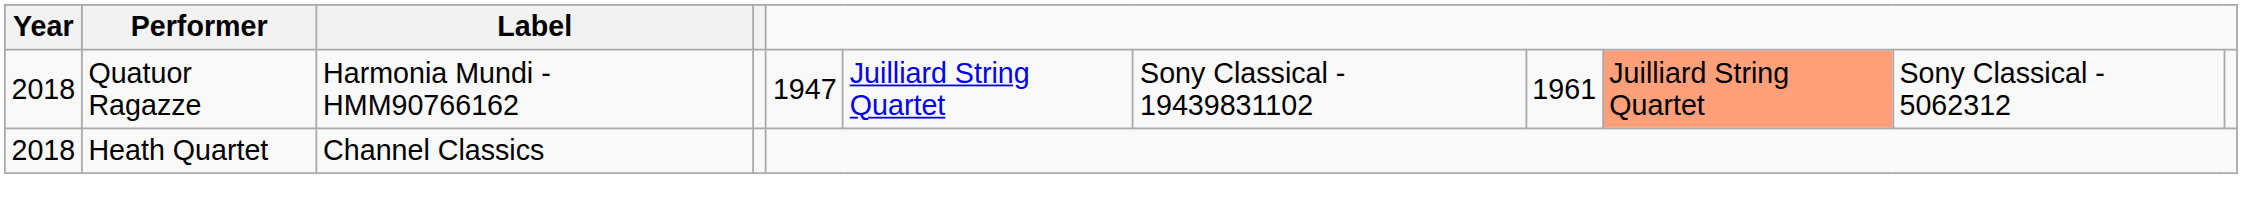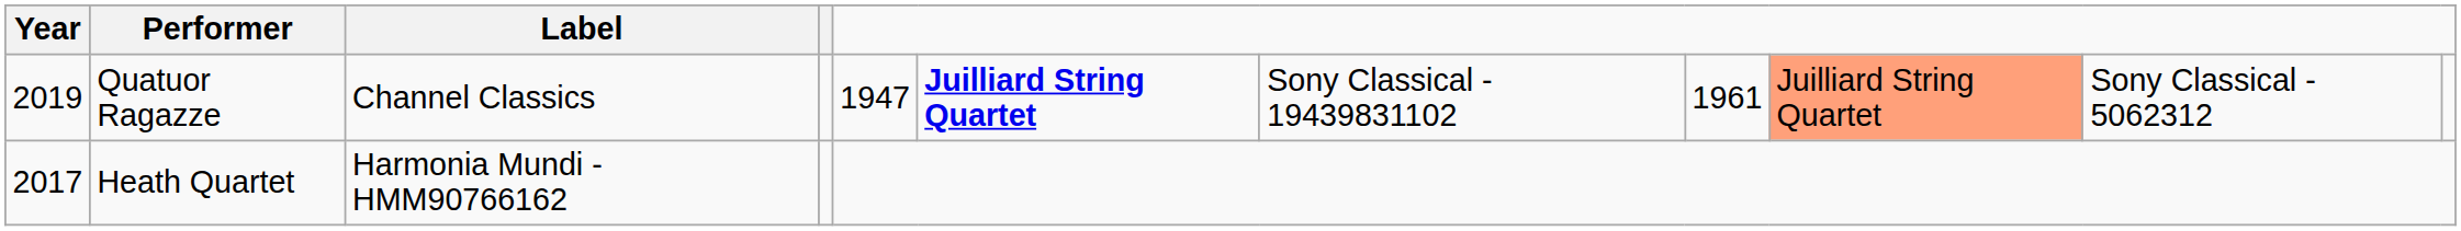Quatuor Ragazze | Year: 2018 -> 2019
Quatuor Ragazze | Label: Harmonia Mundi - HMM90766162 -> Channel Classics
Quatuor Ragazze | column 6: normal -> bold
Heath Quartet | Year: 2018 -> 2017
Heath Quartet | Label: Channel Classics -> Harmonia Mundi - HMM90766162
